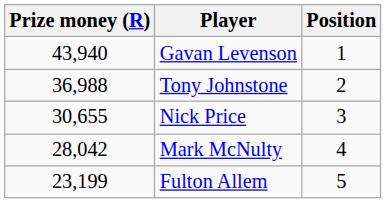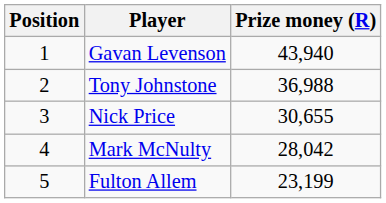columns swapped: Position <-> Prize money (R)
